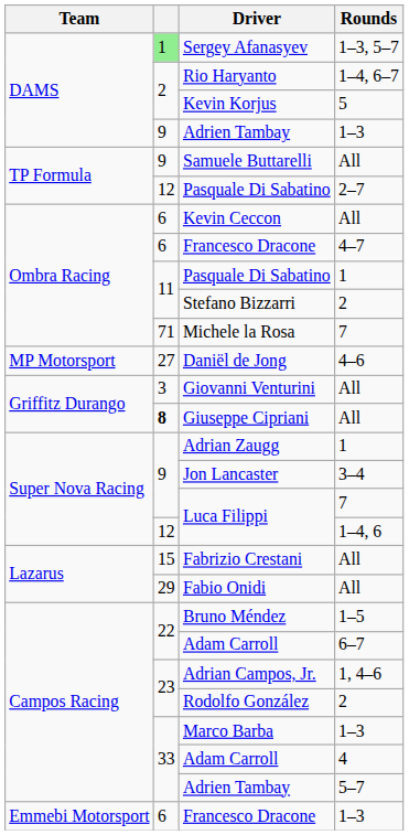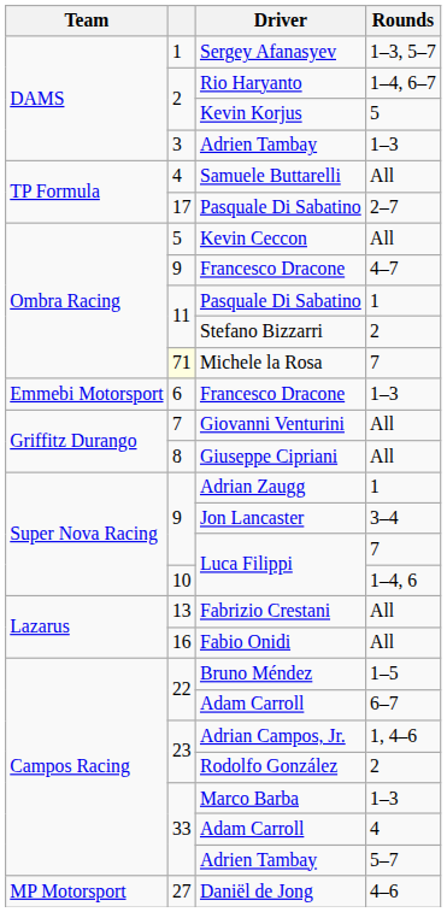Sergey Afanasyev | column 2: lightgreen background -> no background
Adrien Tambay / 1–3 | column 2: 9 -> 3
Samuele Buttarelli | column 2: 9 -> 4
Pasquale Di Sabatino / 2–7 | column 2: 12 -> 17
Kevin Ceccon | column 2: 6 -> 5
Francesco Dracone / 4–7 | column 2: 6 -> 9
Michele la Rosa | column 2: no background -> lightyellow background
rows swapped: Francesco Dracone / 1–3 <-> Daniël de Jong
Giovanni Venturini | column 2: 3 -> 7
Giuseppe Cipriani | column 2: bold -> normal
Luca Filippi / 1–4, 6 | column 2: 12 -> 10
Fabrizio Crestani | column 2: 15 -> 13
Fabio Onidi | column 2: 29 -> 16
